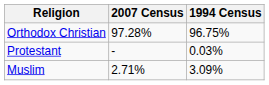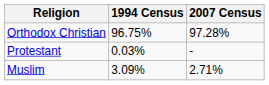columns swapped: 1994 Census <-> 2007 Census
